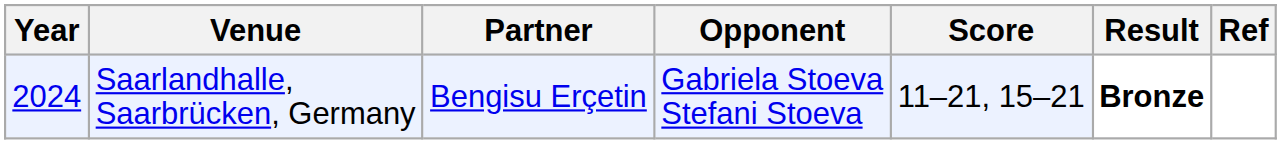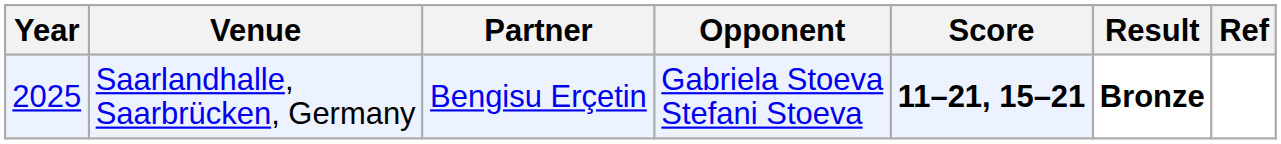Saarlandhalle, Saarbrücken, Germany | Year: 2024 -> 2025
Saarlandhalle, Saarbrücken, Germany | Score: normal -> bold
